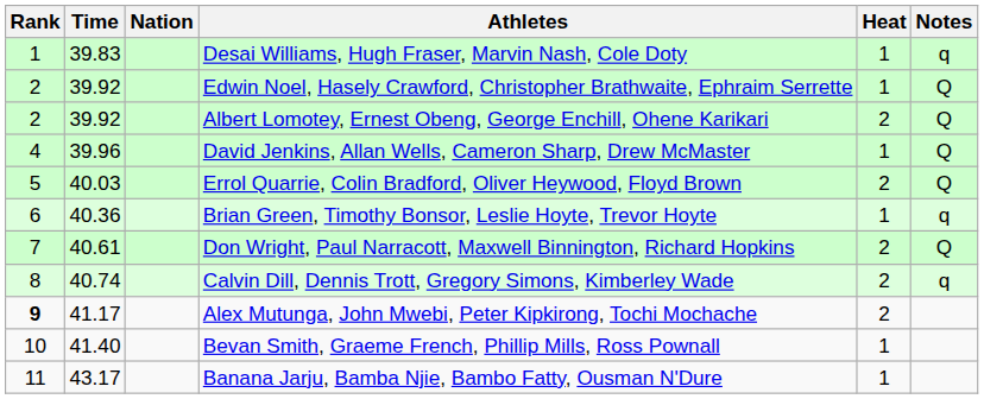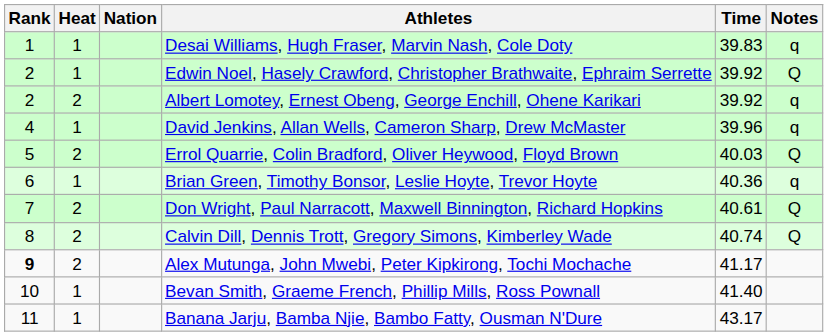columns swapped: Heat <-> Time
Albert Lomotey, Ernest Obeng, George Enchill, Ohene Karikari | Notes: Q -> q
David Jenkins, Allan Wells, Cameron Sharp, Drew McMaster | Notes: Q -> q
Calvin Dill, Dennis Trott, Gregory Simons, Kimberley Wade | Notes: q -> Q
